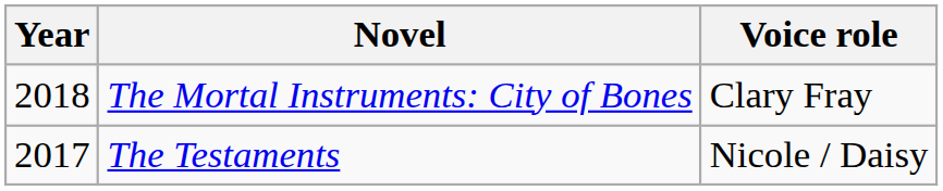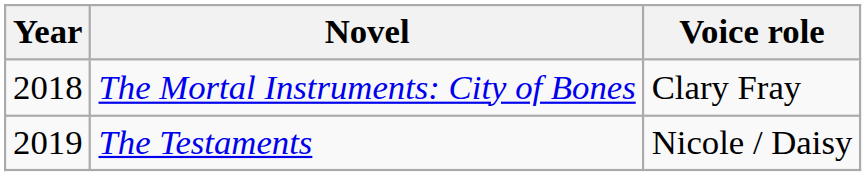The Testaments | Year: 2017 -> 2019
